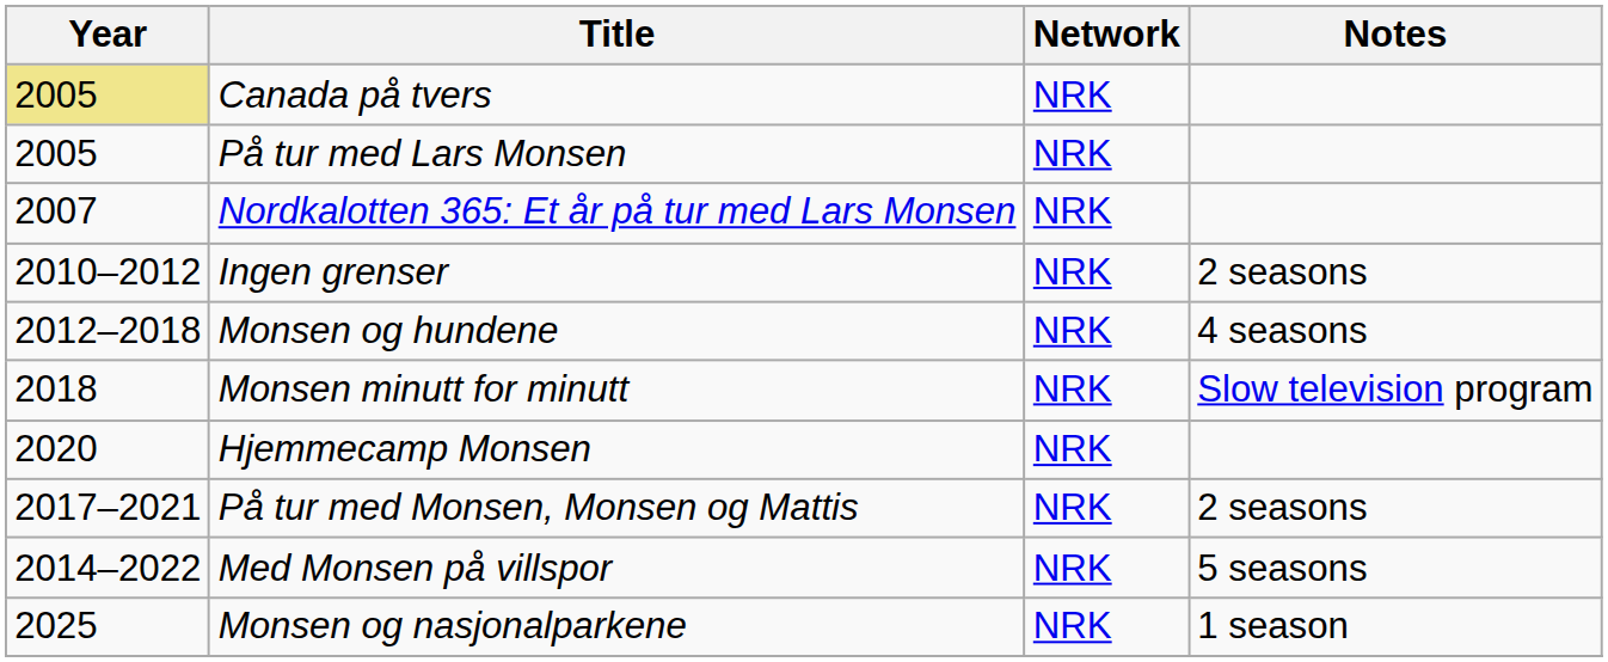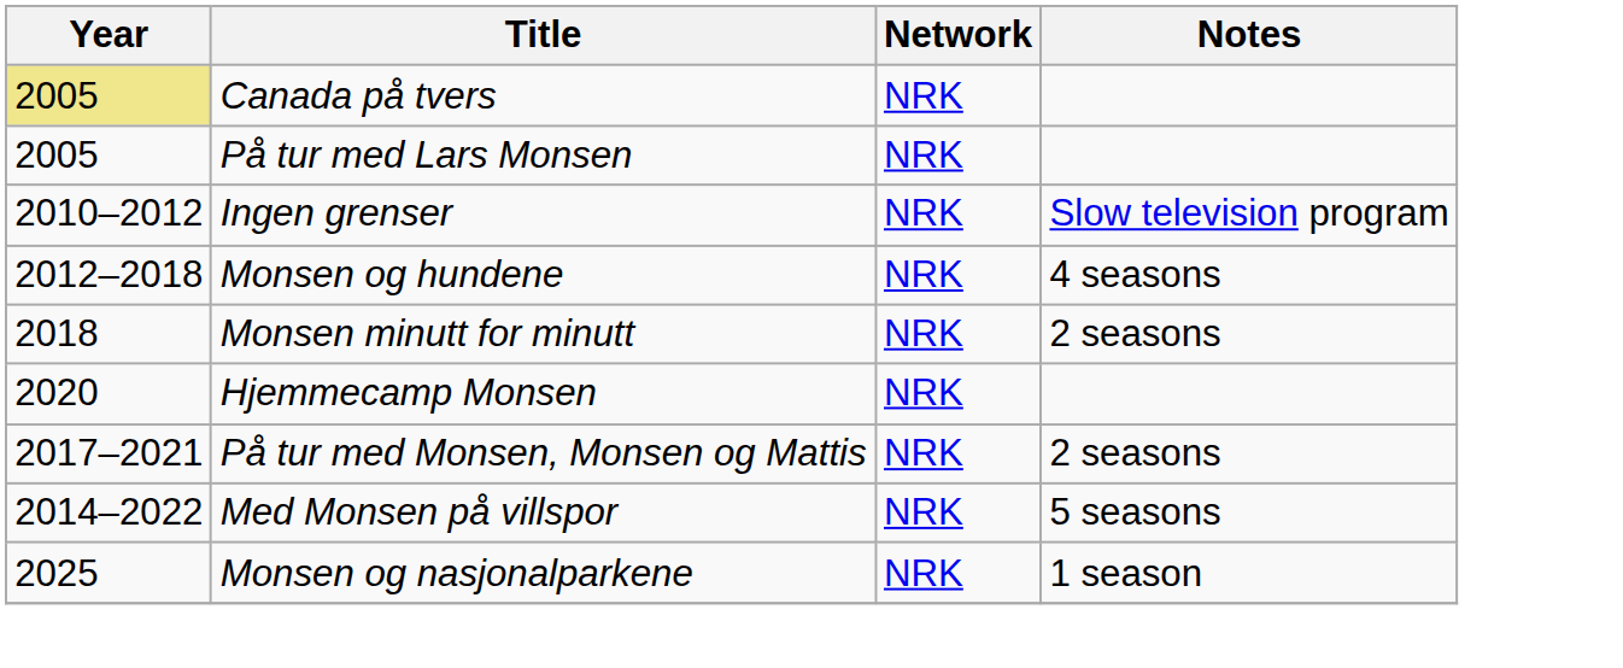- row: 2007 | Nordkalotten 365: Et år på tur med Lars Monsen | NRK
Ingen grenser | Notes: 2 seasons -> Slow television program
Monsen minutt for minutt | Notes: Slow television program -> 2 seasons
